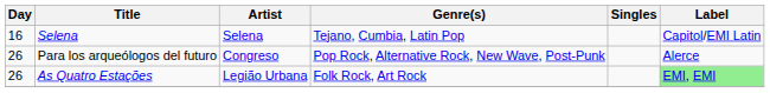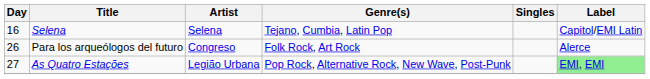Para los arqueólogos del futuro | Genre(s): Pop Rock, Alternative Rock, New Wave, Post-Punk -> Folk Rock, Art Rock
As Quatro Estações | Day: 26 -> 27
As Quatro Estações | Genre(s): Folk Rock, Art Rock -> Pop Rock, Alternative Rock, New Wave, Post-Punk
